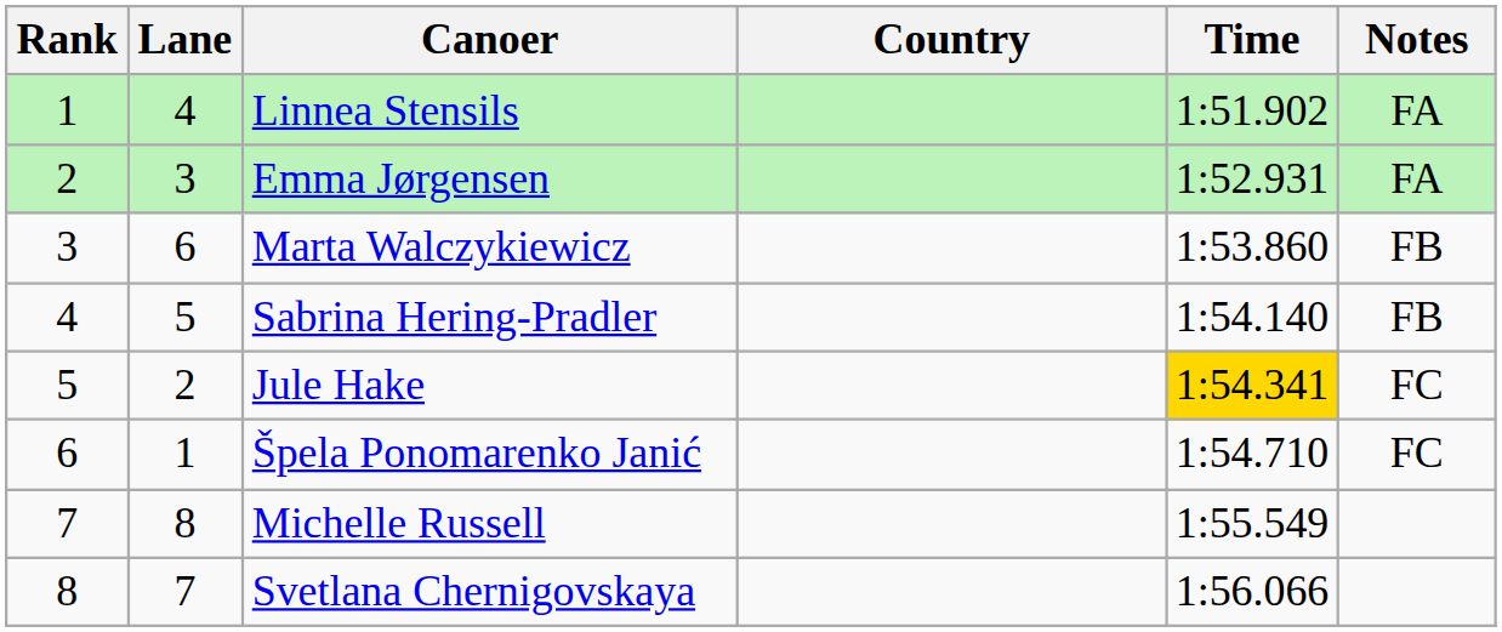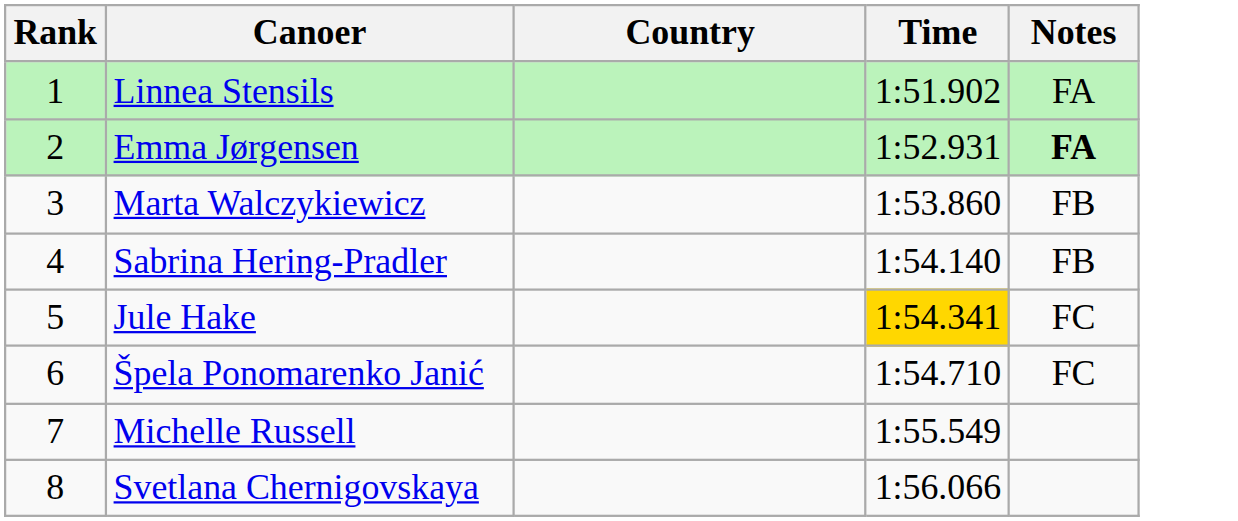- column: Lane | 4 | 3 | 6 | 5 | 2 | 1 | 8 | 7
Emma Jørgensen | Notes: normal -> bold
